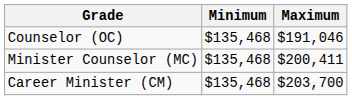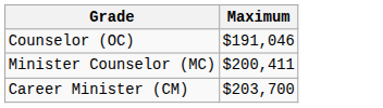- column: Minimum | $135,468 | $135,468 | $135,468
